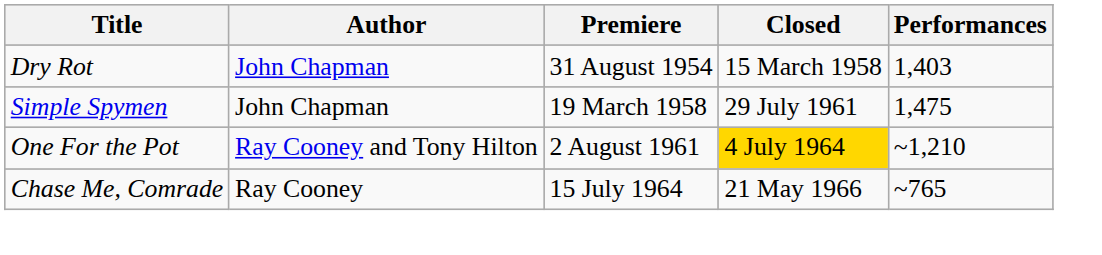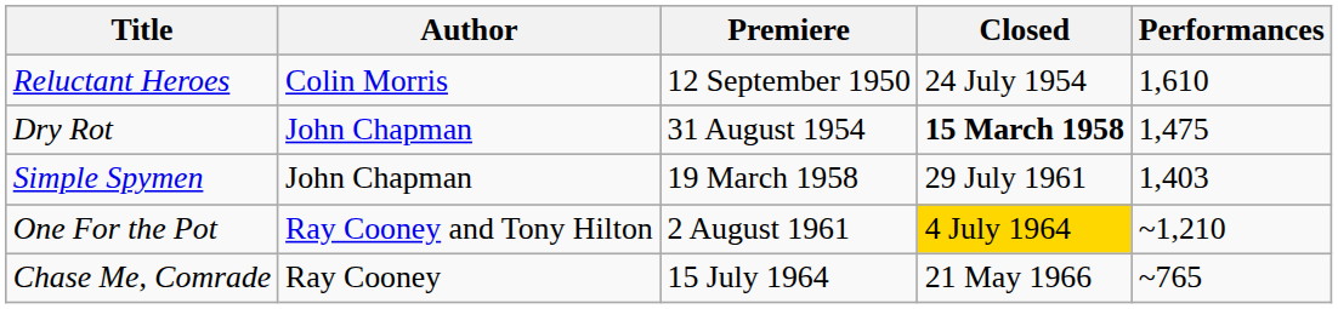+ row: Reluctant Heroes | Colin Morris | 12 September 1950 | 24 July 1954 | 1,610
Dry Rot | Closed: normal -> bold
Dry Rot | Performances: 1,403 -> 1,475
Simple Spymen | Performances: 1,475 -> 1,403
